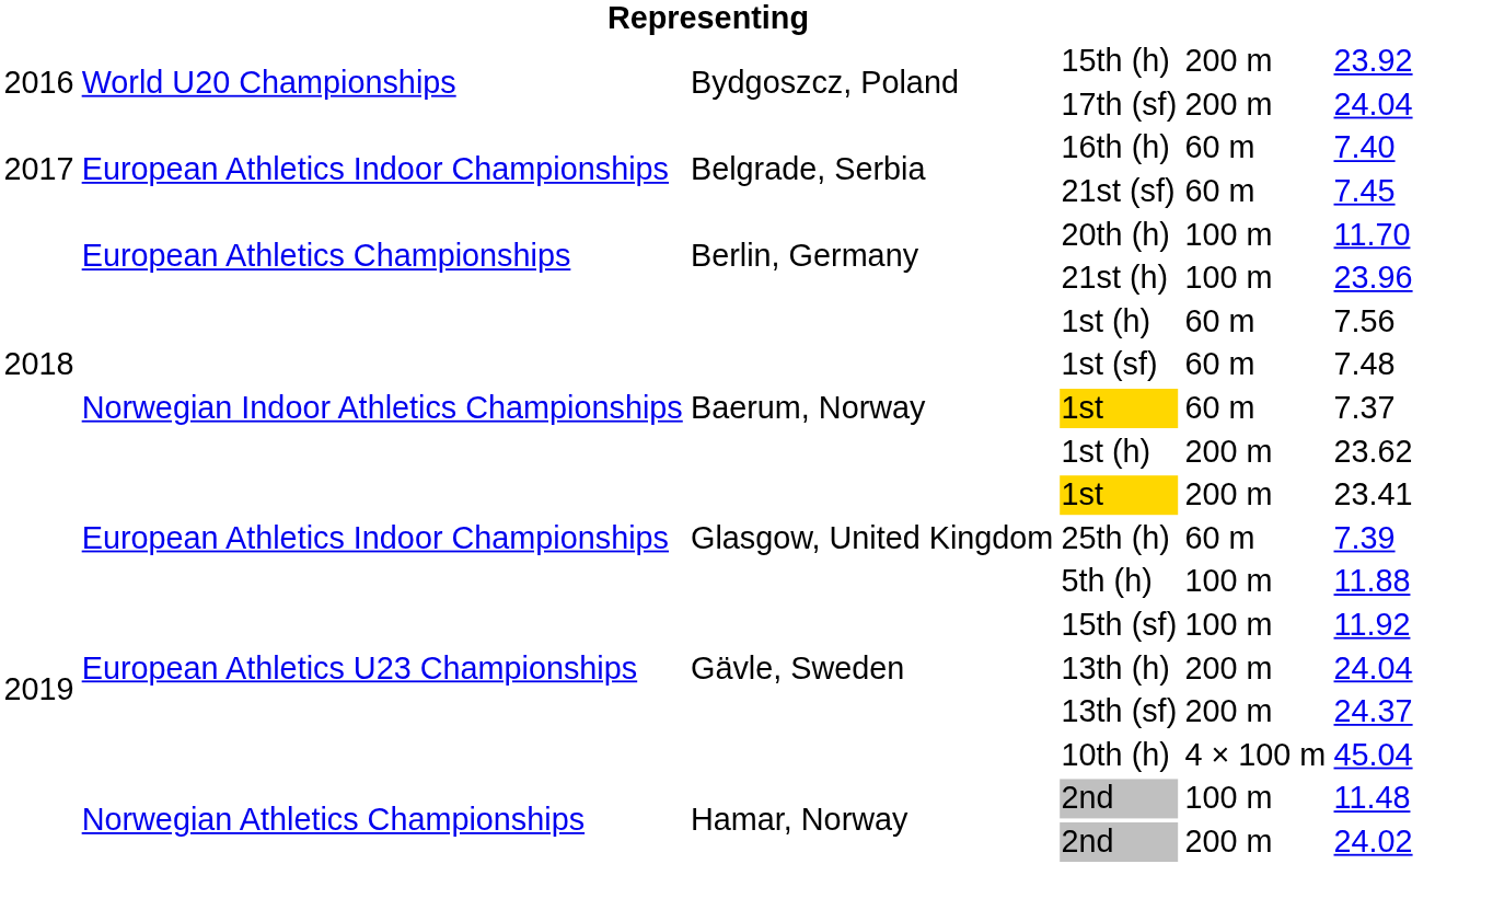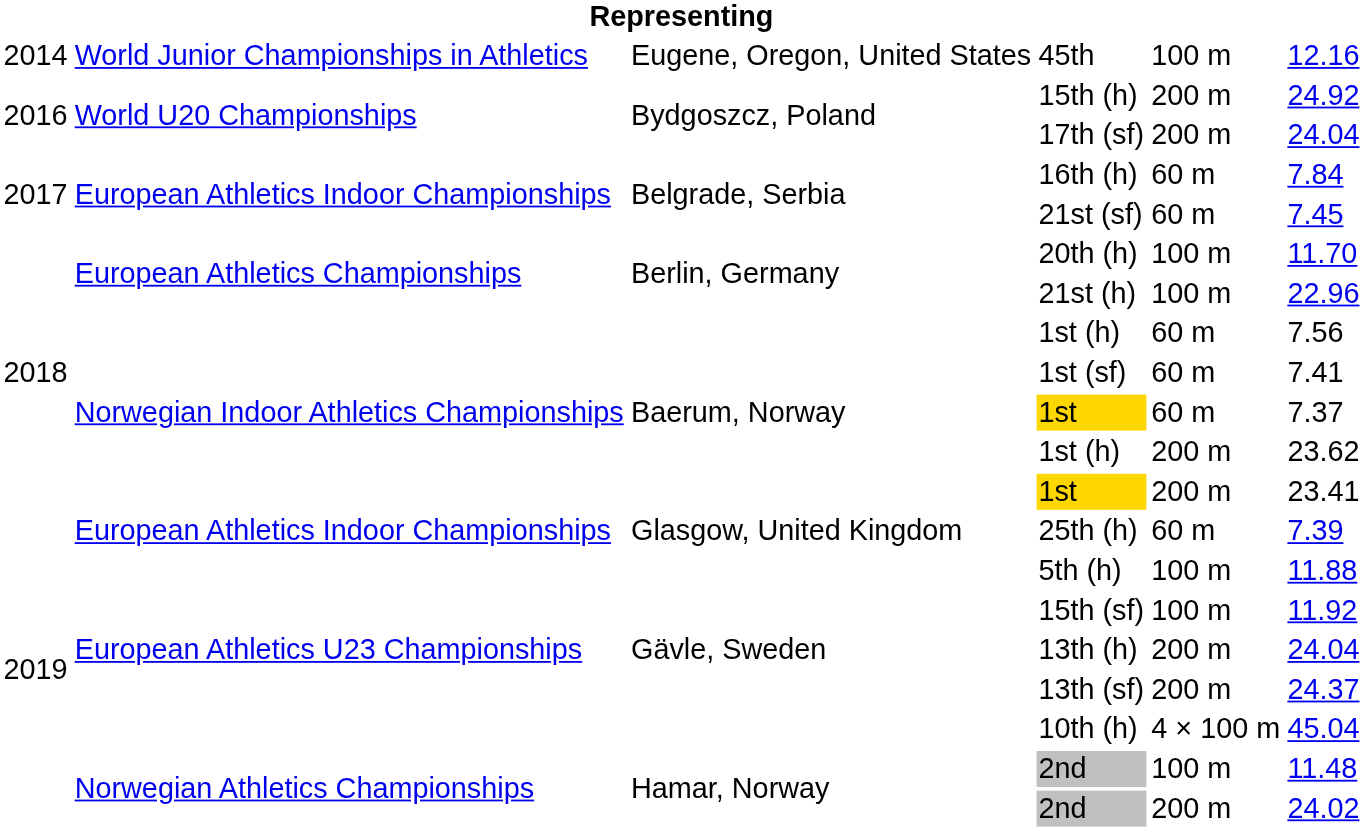+ row: 2014 | World Junior Championships in Athletics | Eugene, Oregon, United States | 45th | 100 m | 12.16
15th (h) | column 6: 23.92 -> 24.92
16th (h) | column 6: 7.40 -> 7.84
21st (h) | column 6: 23.96 -> 22.96
1st (sf) | column 6: 7.48 -> 7.41
